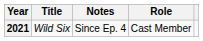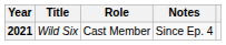columns swapped: Role <-> Notes
